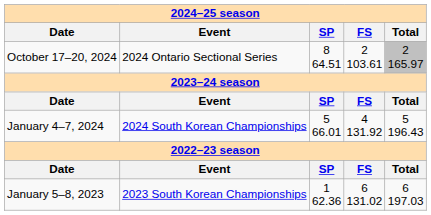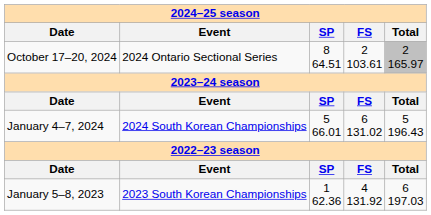January 4–7, 2024 | FS: 4 131.92 -> 6 131.02
January 5–8, 2023 | FS: 6 131.02 -> 4 131.92
